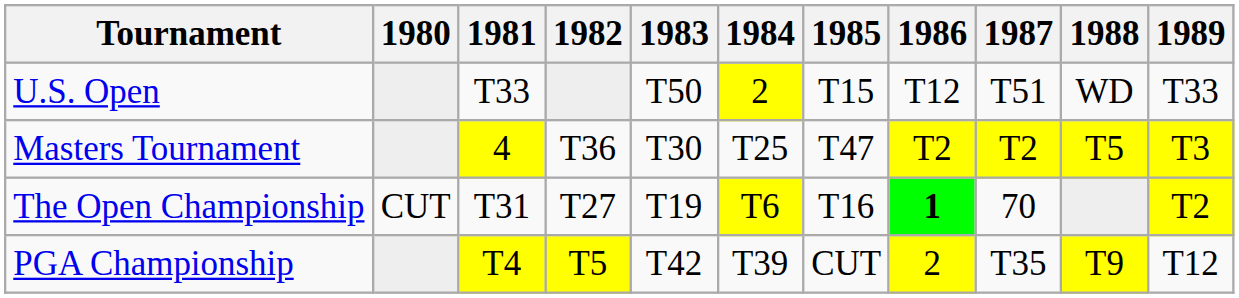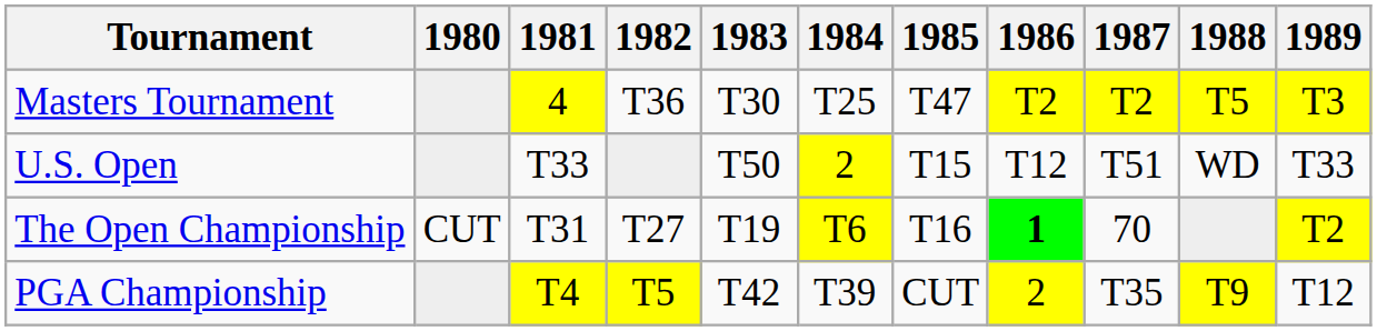rows swapped: Masters Tournament <-> U.S. Open
